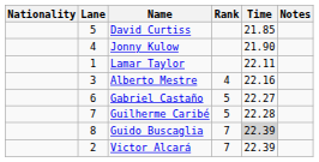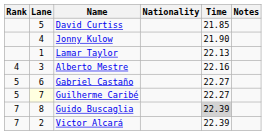columns swapped: Rank <-> Nationality
Lamar Taylor | Time: 22.11 -> 22.13
Guilherme Caribé | Lane: no background -> lightyellow background
Guilherme Caribé | Time: 22.28 -> 22.27
